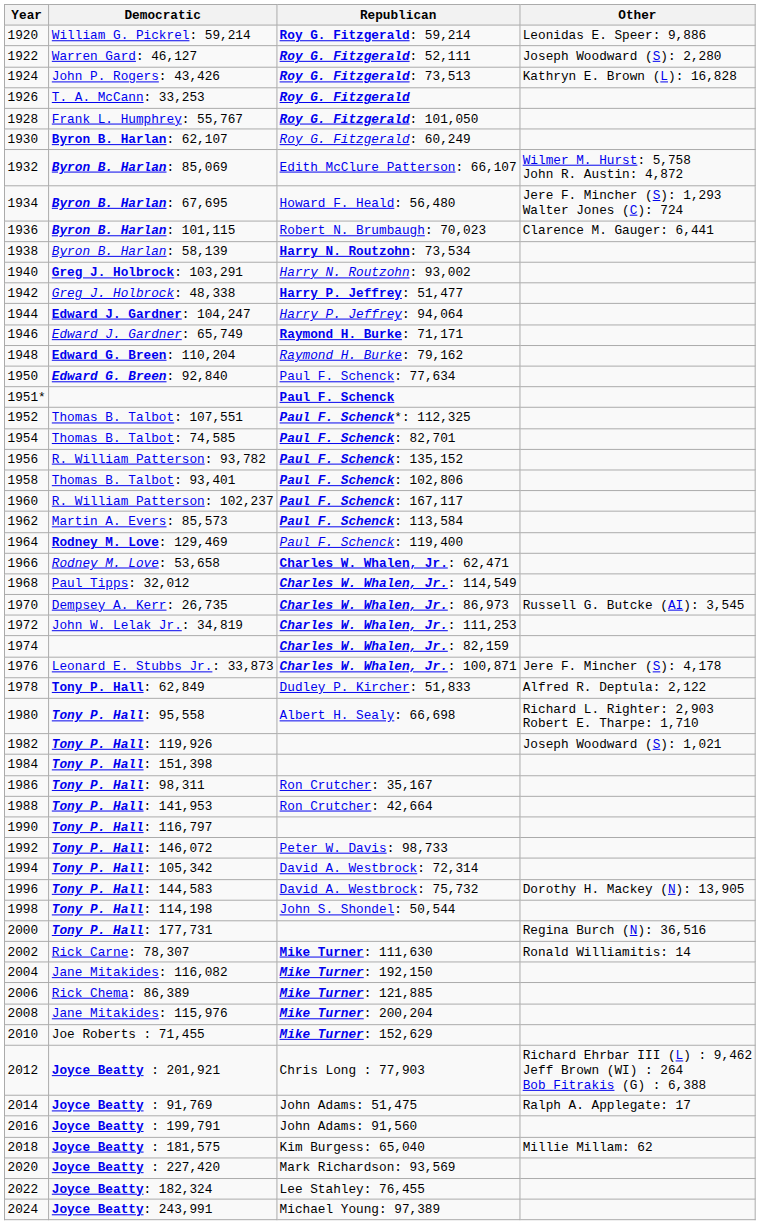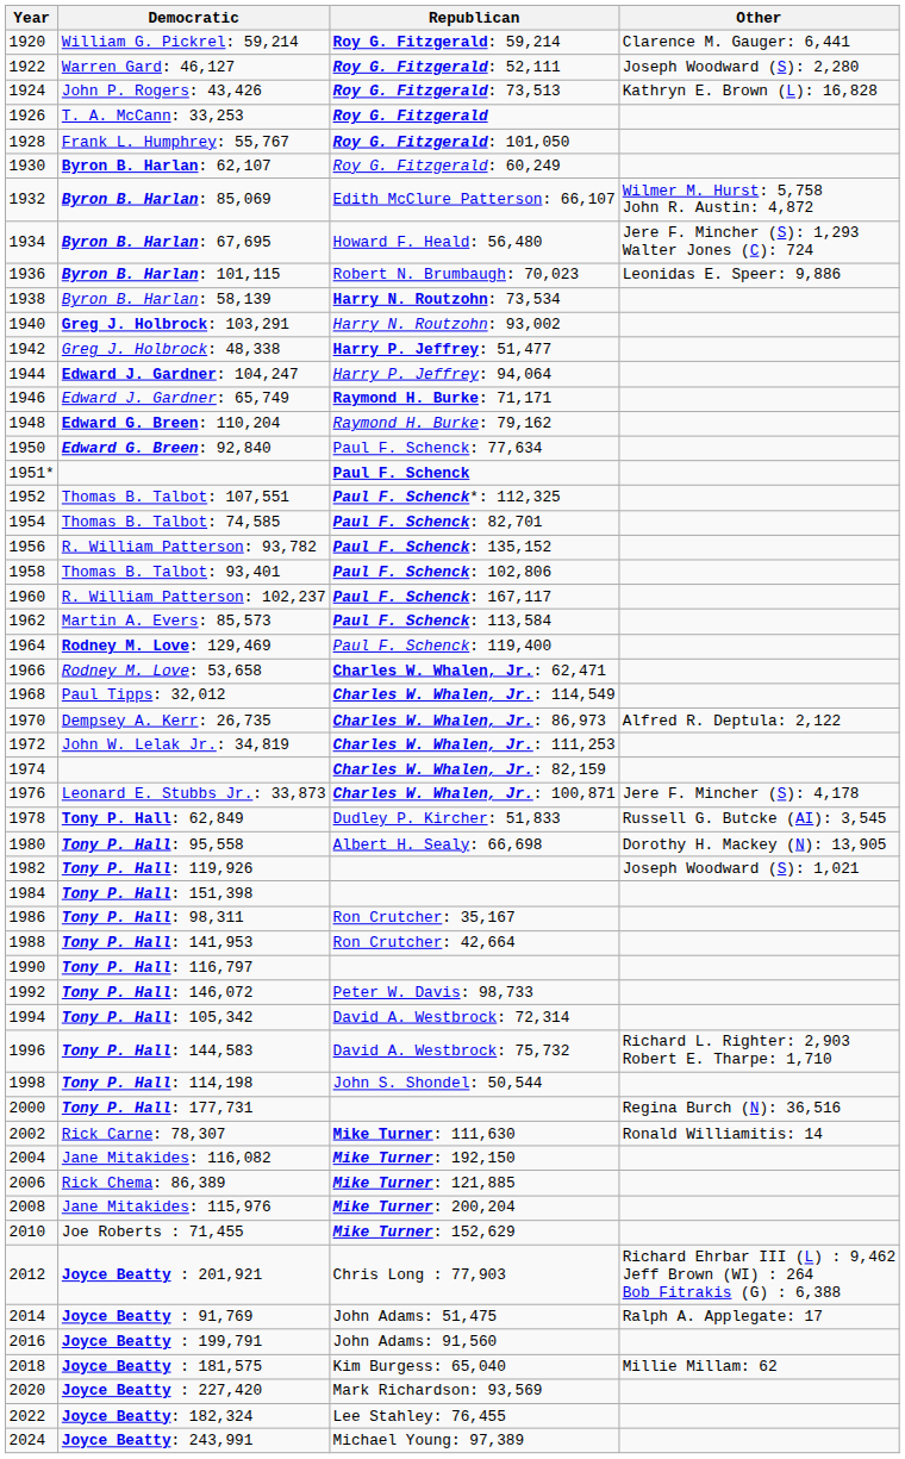William G. Pickrel: 59,214 | Other: Leonidas E. Speer: 9,886 -> Clarence M. Gauger: 6,441
Byron B. Harlan: 101,115 | Other: Clarence M. Gauger: 6,441 -> Leonidas E. Speer: 9,886
Dempsey A. Kerr: 26,735 | Other: Russell G. Butcke (AI): 3,545 -> Alfred R. Deptula: 2,122
Tony P. Hall: 62,849 | Other: Alfred R. Deptula: 2,122 -> Russell G. Butcke (AI): 3,545
Tony P. Hall: 95,558 | Other: Richard L. Righter: 2,903 Robert E. Tharpe: 1,710 -> Dorothy H. Mackey (N): 13,905
Tony P. Hall: 144,583 | Other: Dorothy H. Mackey (N): 13,905 -> Richard L. Righter: 2,903 Robert E. Tharpe: 1,710
